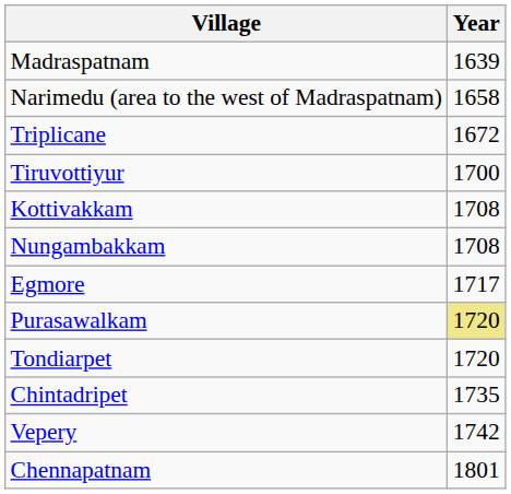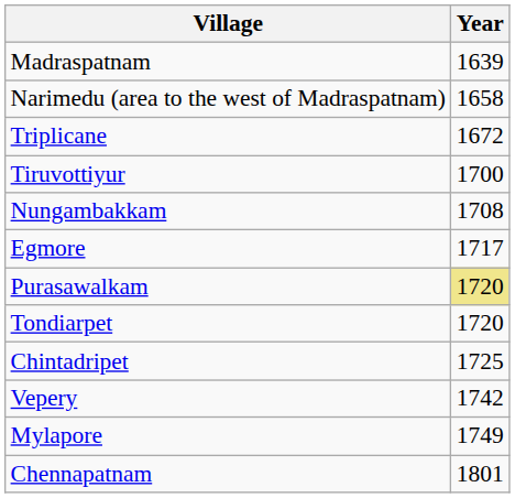- row: Kottivakkam | 1708
Chintadripet | Year: 1735 -> 1725
+ row: Mylapore | 1749
